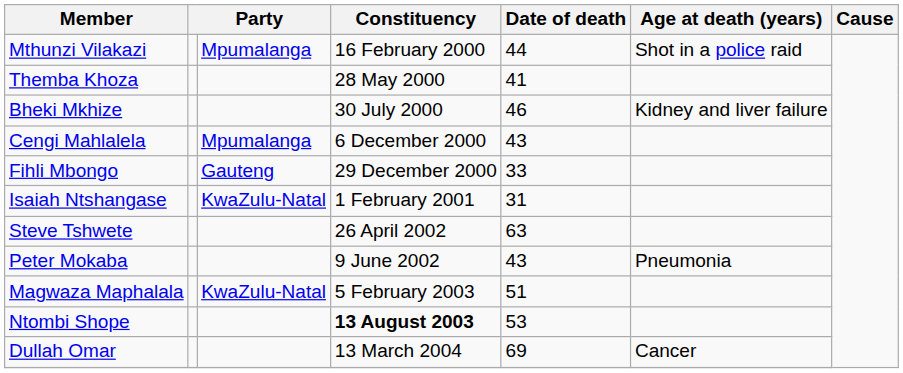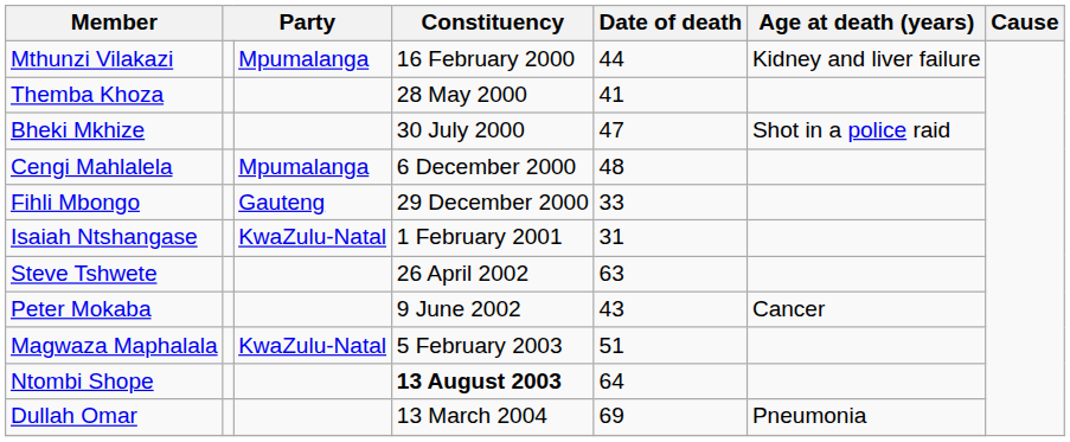Mthunzi Vilakazi | Age at death (years): Shot in a police raid -> Kidney and liver failure
Bheki Mkhize | Date of death: 46 -> 47
Bheki Mkhize | Age at death (years): Kidney and liver failure -> Shot in a police raid
Cengi Mahlalela | Date of death: 43 -> 48
Peter Mokaba | Age at death (years): Pneumonia -> Cancer
Ntombi Shope | Date of death: 53 -> 64
Dullah Omar | Age at death (years): Cancer -> Pneumonia
